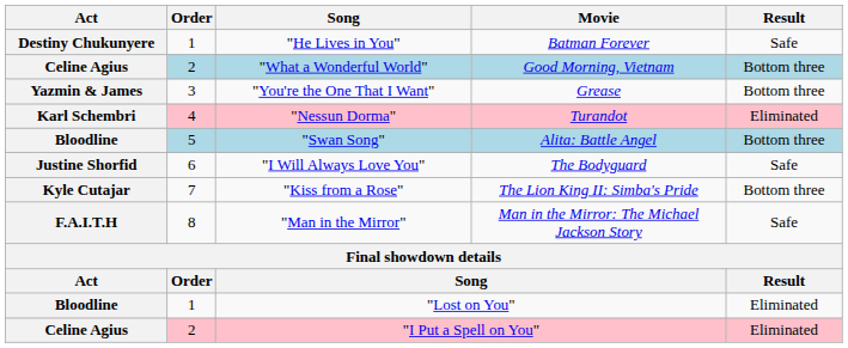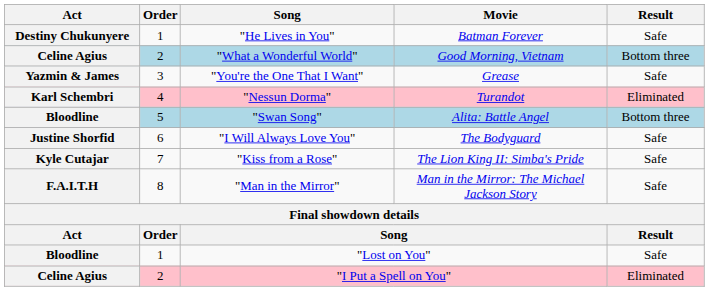"You're the One That I Want" | Result: Bottom three -> Safe
"Kiss from a Rose" | Result: Bottom three -> Safe
"Lost on You" | Result: Eliminated -> Safe
